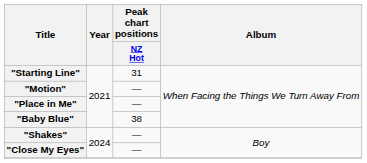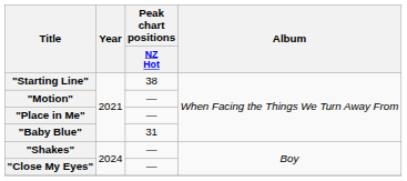"Starting Line" | Peak chart positions / NZ Hot: 31 -> 38
"Baby Blue" | Peak chart positions / NZ Hot: 38 -> 31
